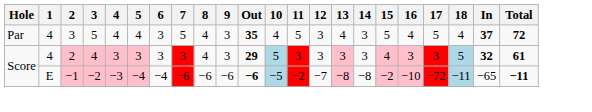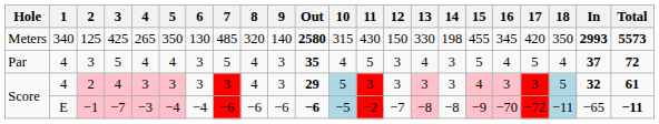+ row: Meters | 340 | 125 | 425 | 265 | 350 | 130 | 485 | 320 | 140 | 2580 | 315 | 430 | 150 | 330 | 198 | 455 | 345 | 420 | 350 | 2993 | 5573
−1 | 3: −2 -> −7
−1 | 15: −2 -> −9
−1 | 16: −10 -> −70
